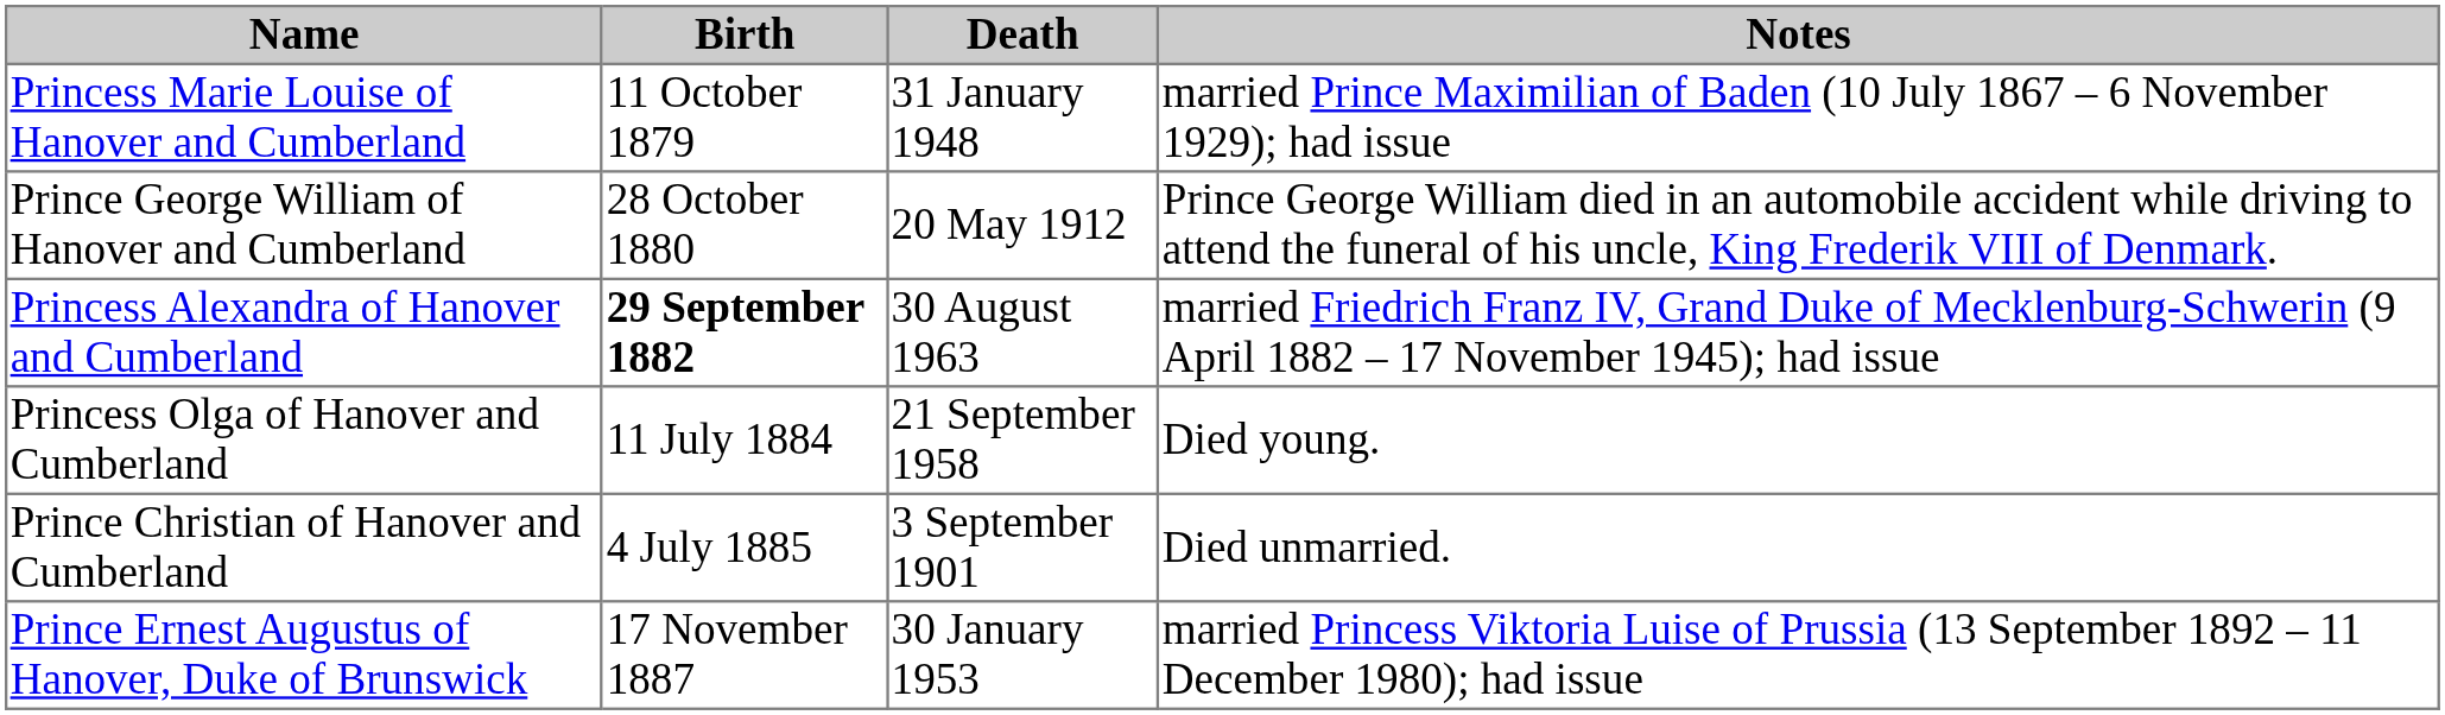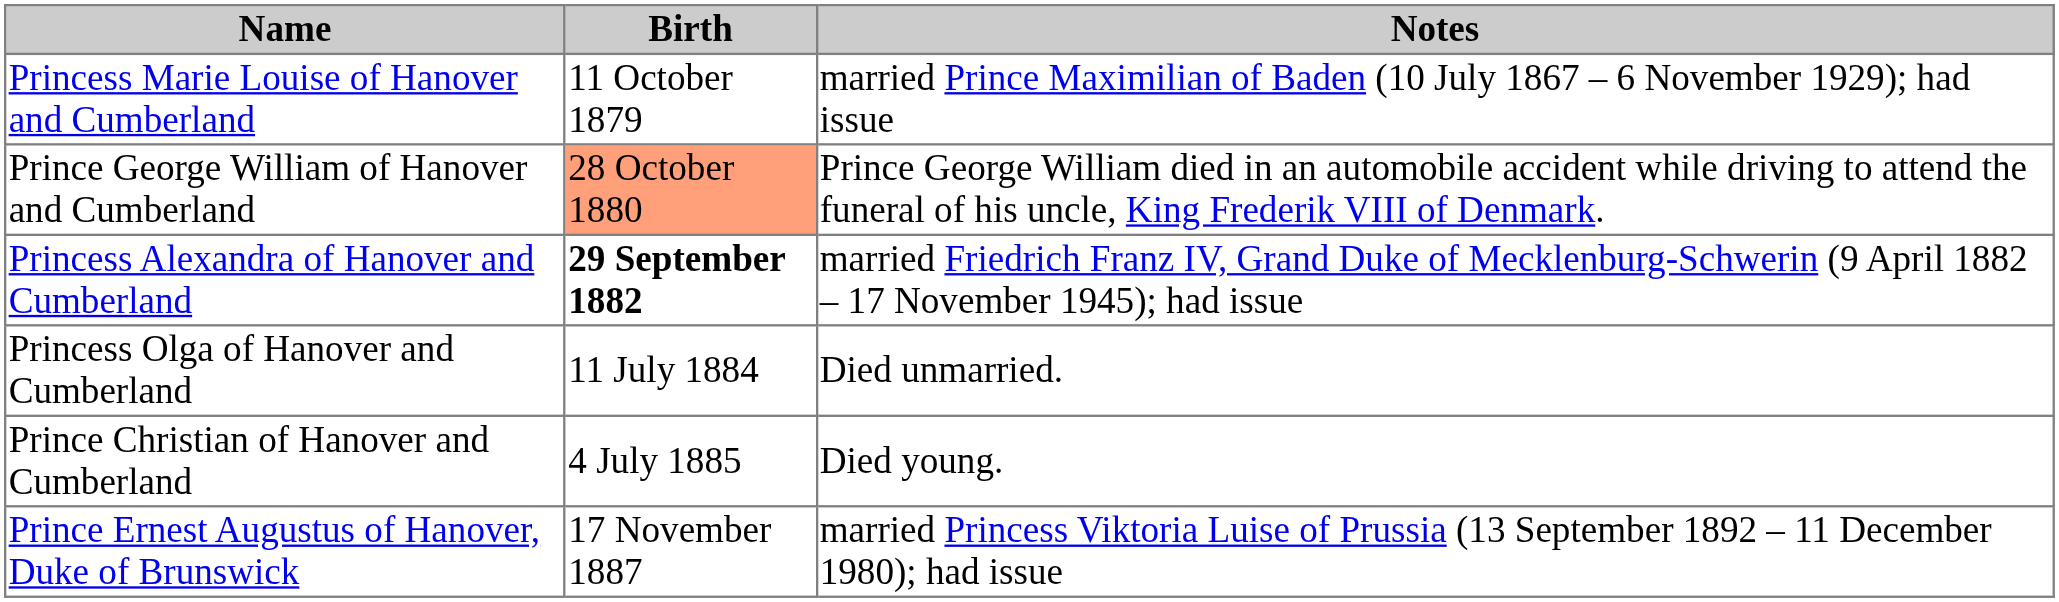- column: Death | 31 January 1948 | 20 May 1912 | 30 August 1963 | 21 September 1958 | 3 September 1901 | 30 January 1953
Prince George William of Hanover and Cumberland | Birth: no background -> lightsalmon background
Princess Olga of Hanover and Cumberland | Notes: Died young. -> Died unmarried.
Prince Christian of Hanover and Cumberland | Notes: Died unmarried. -> Died young.
